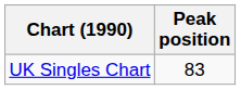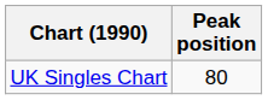UK Singles Chart | Peak position: 83 -> 80
